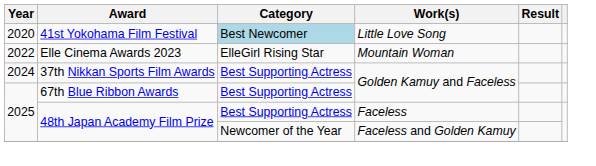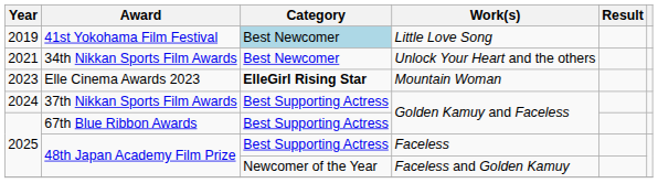41st Yokohama Film Festival | Year: 2020 -> 2019
+ row: 2021 | 34th Nikkan Sports Film Awards | Best Newcomer | Unlock Your Heart and the others
Elle Cinema Awards 2023 | Year: 2022 -> 2023
Elle Cinema Awards 2023 | Category: normal -> bold
